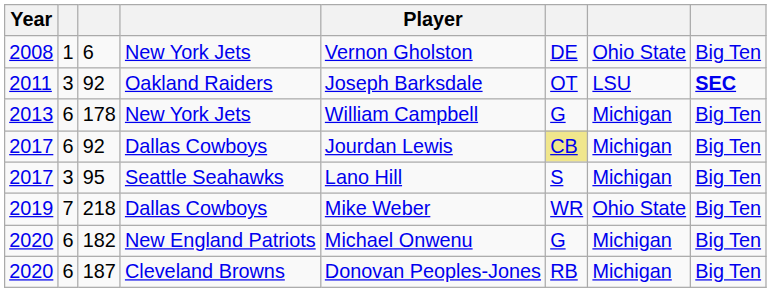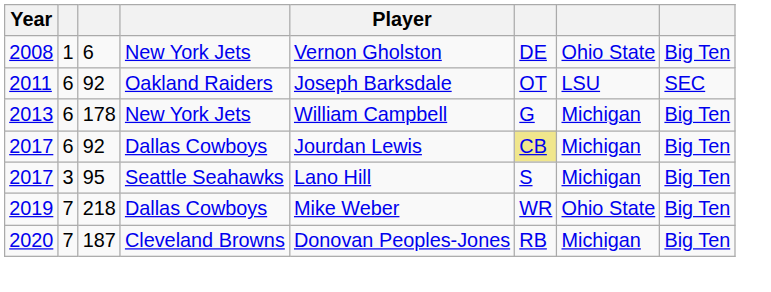2011 / 92 | column 2: 3 -> 6
2011 / 92 | column 8: bold -> normal
- row: 2020 | 6 | 182 | New England Patriots | Michael Onwenu | G | Michigan | Big Ten
187 | column 2: 6 -> 7
